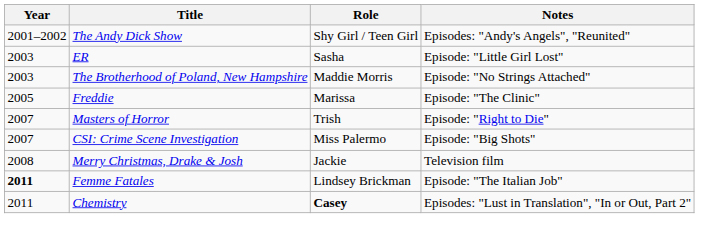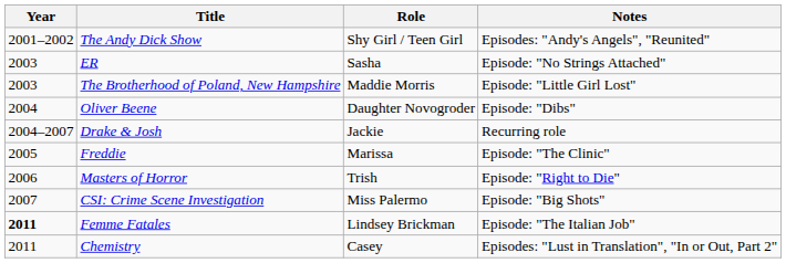ER | Notes: Episode: "Little Girl Lost" -> Episode: "No Strings Attached"
The Brotherhood of Poland, New Hampshire | Notes: Episode: "No Strings Attached" -> Episode: "Little Girl Lost"
+ row: 2004 | Oliver Beene | Daughter Novogroder | Episode: "Dibs"
+ row: 2004–2007 | Drake & Josh | Jackie | Recurring role
Masters of Horror | Year: 2007 -> 2006
- row: 2008 | Merry Christmas, Drake & Josh | Jackie | Television film
Chemistry | Role: bold -> normal
